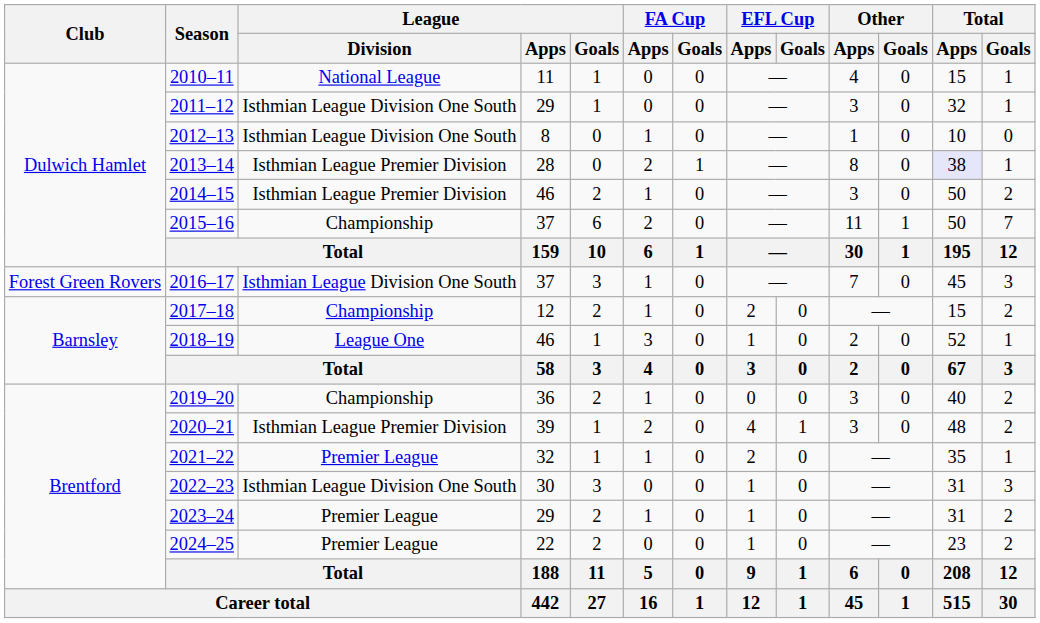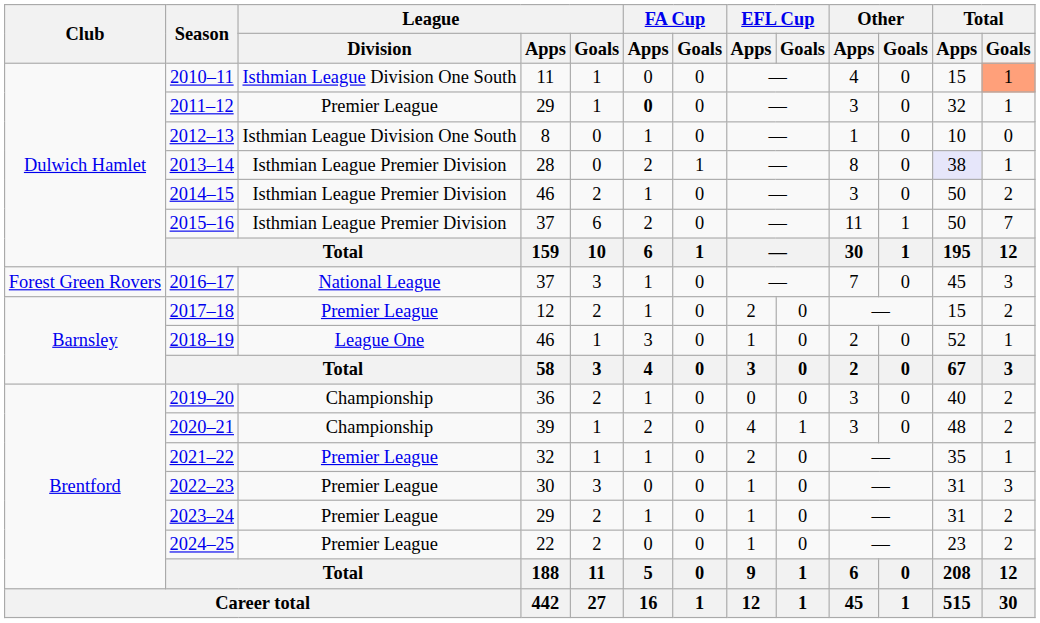2010–11 | League / Division: National League -> Isthmian League Division One South
2010–11 | Total / Goals: no background -> lightsalmon background
2011–12 | League / Division: Isthmian League Division One South -> Premier League
2011–12 | FA Cup / Apps: normal -> bold
2015–16 | League / Division: Championship -> Isthmian League Premier Division
2016–17 | League / Division: Isthmian League Division One South -> National League
2017–18 | League / Division: Championship -> Premier League
2020–21 | League / Division: Isthmian League Premier Division -> Championship
2022–23 | League / Division: Isthmian League Division One South -> Premier League
